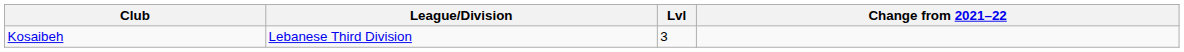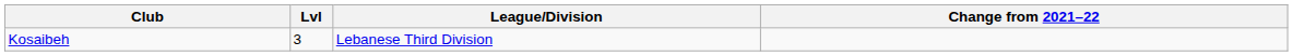columns swapped: League/Division <-> Lvl
